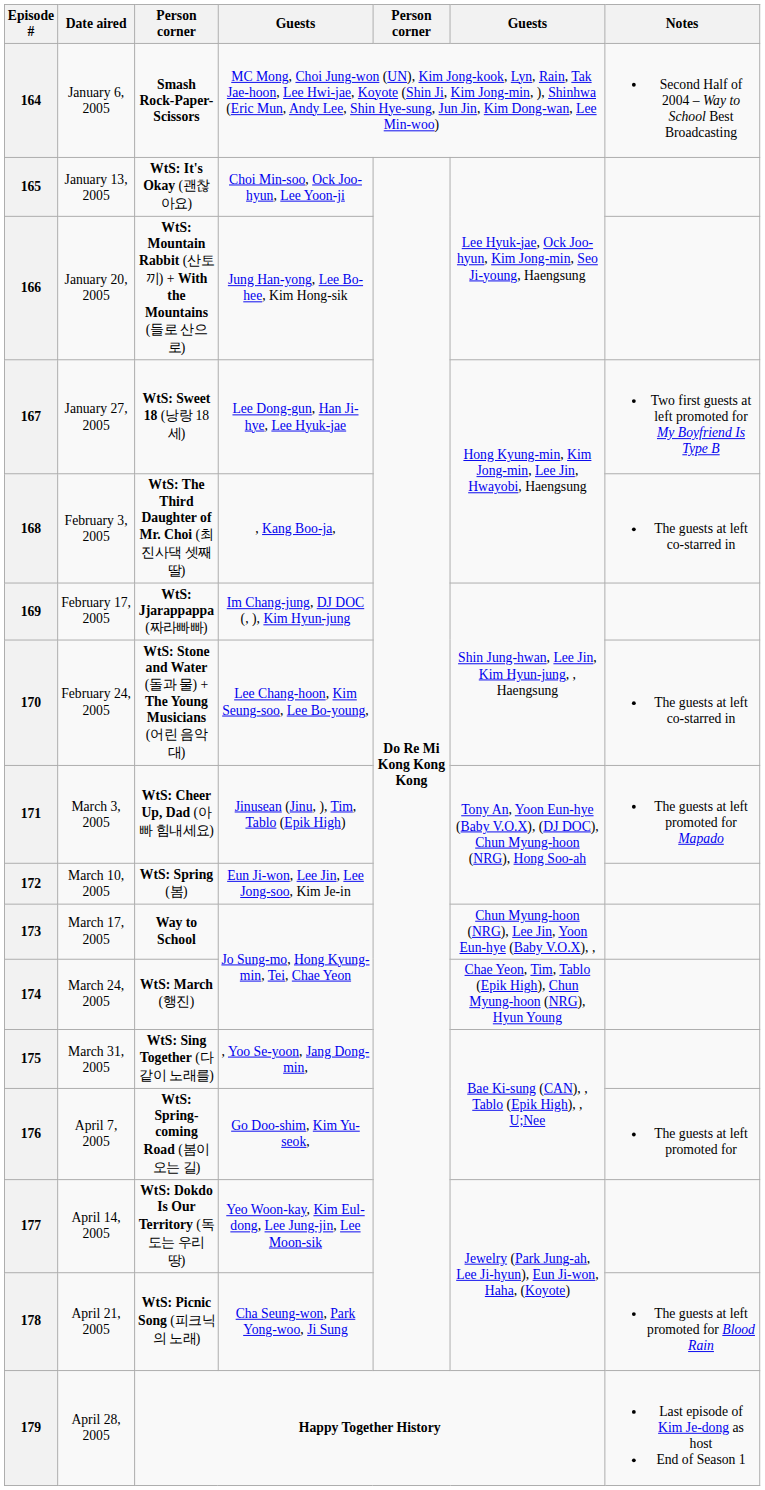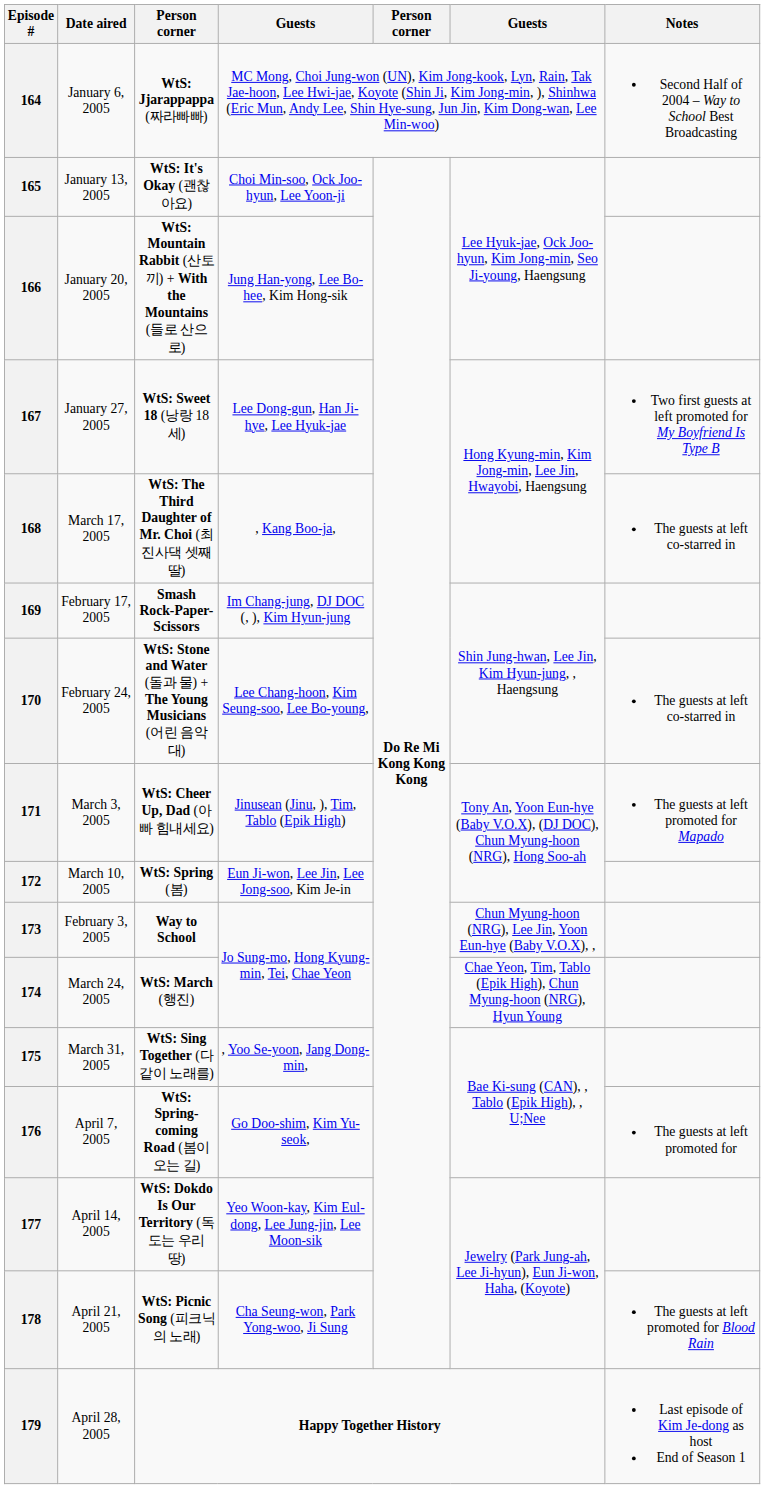164 | column 3: Smash Rock-Paper-Scissors -> WtS: Jjarappappa (짜라빠빠)
168 | Date aired: February 3, 2005 -> March 17, 2005
169 | column 3: WtS: Jjarappappa (짜라빠빠) -> Smash Rock-Paper-Scissors
173 | Date aired: March 17, 2005 -> February 3, 2005
